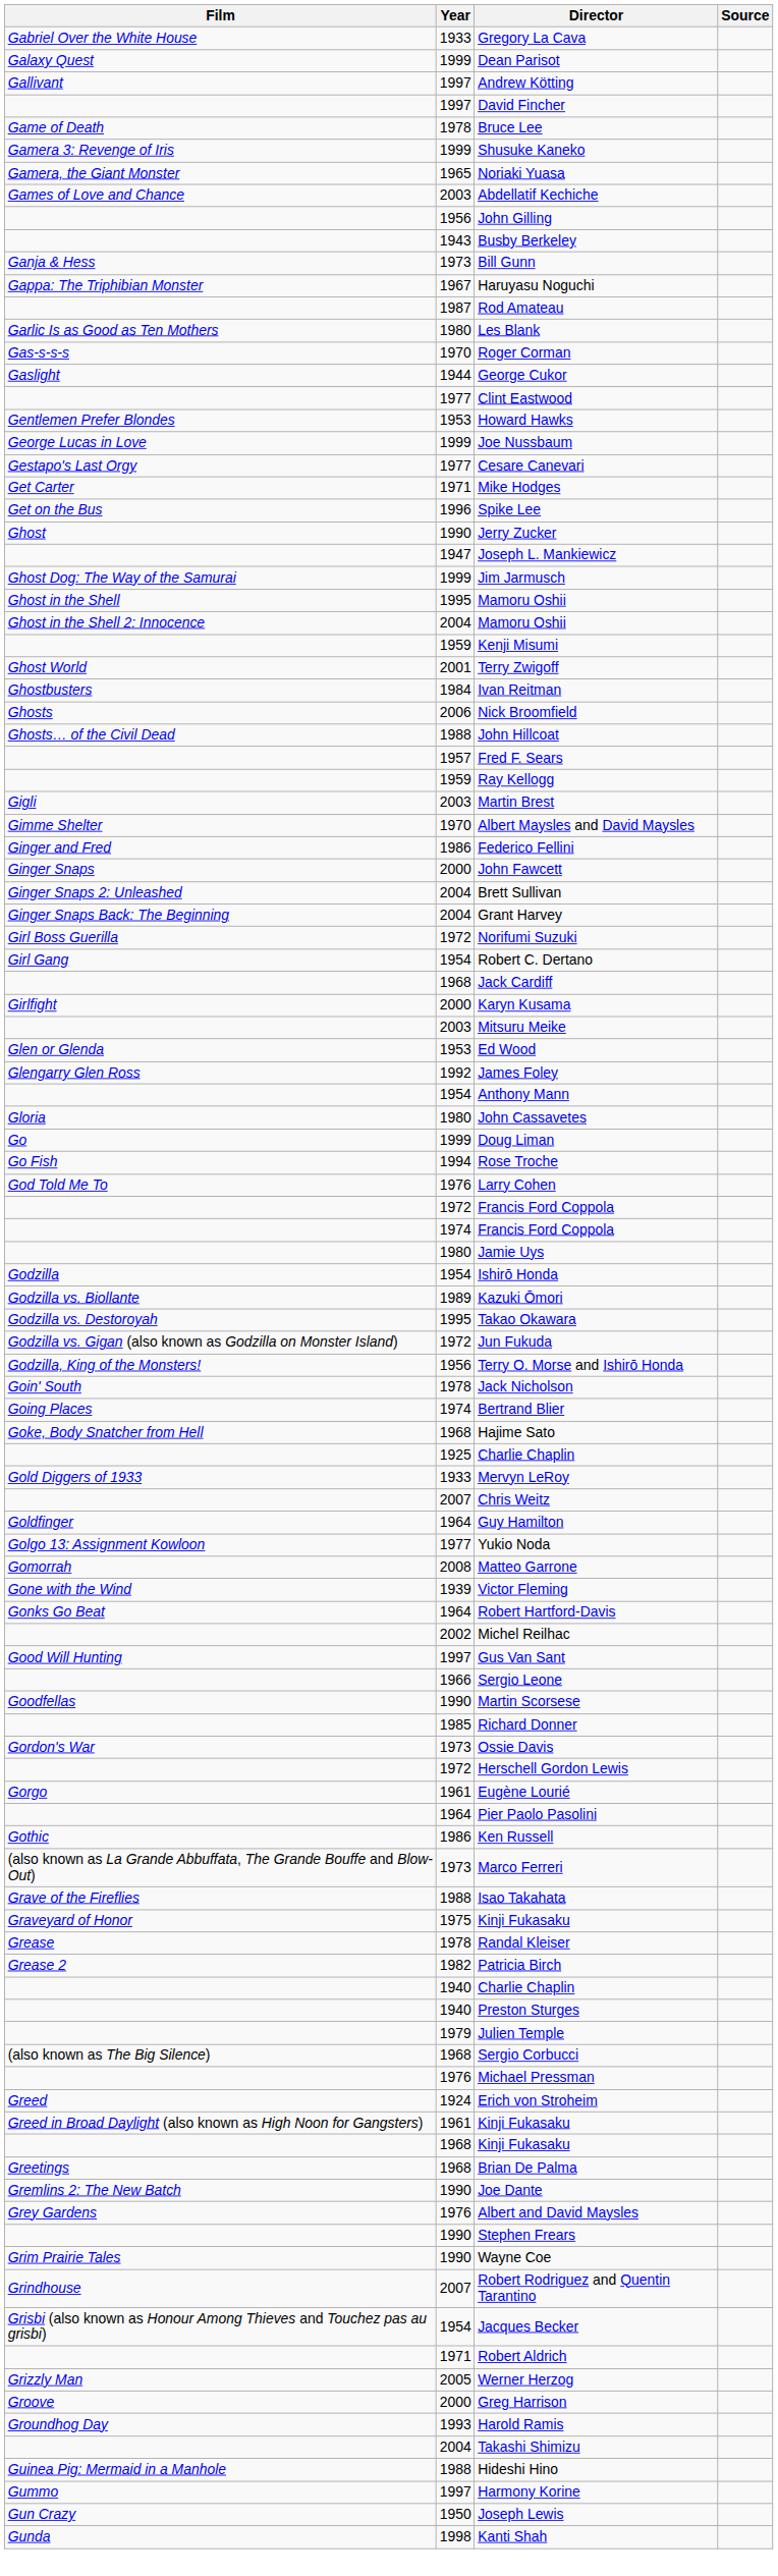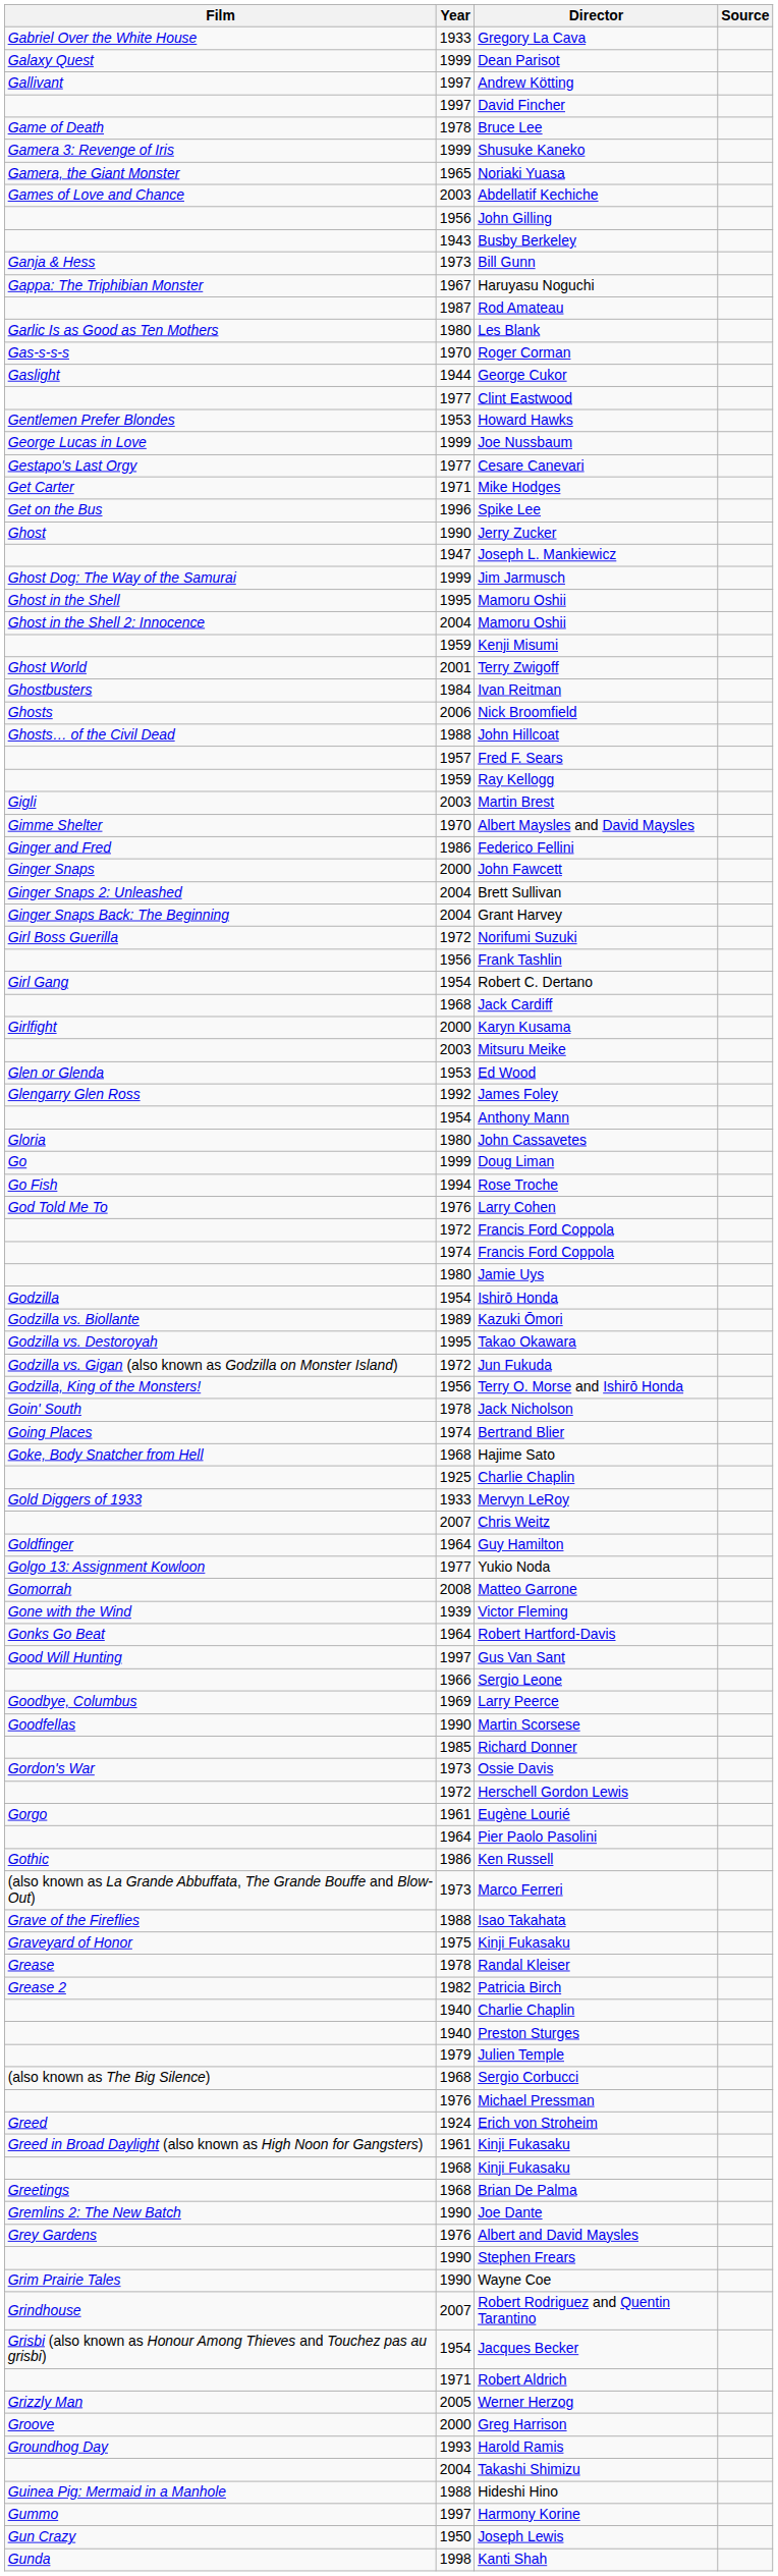+ row: 1956 | Frank Tashlin
- row: 2002 | Michel Reilhac
+ row: Goodbye, Columbus | 1969 | Larry Peerce
